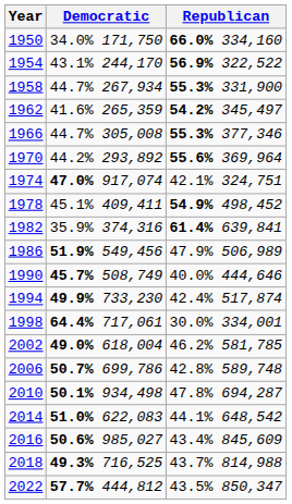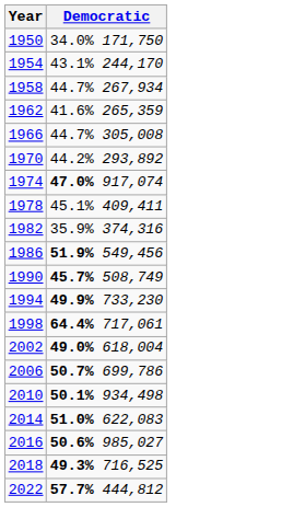- column: Republican | 66.0% 334,160 | 56.9% 322,522 | 55.3% 331,900 | 54.2% 345,497 | 55.3% 377,346 | 55.6% 369,964 | 42.1% 324,751 | 54.9% 498,452 | 61.4% 639,841 | 47.9% 506,989 | 40.0% 444,646 | 42.4% 517,874 | 30.0% 334,001 | 46.2% 581,785 | 42.8% 589,748 | 47.8% 694,287 | 44.1% 648,542 | 43.4% 845,609 | 43.7% 814,988 | 43.5% 850,347
